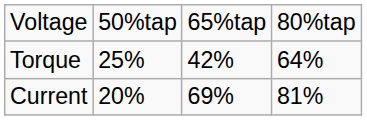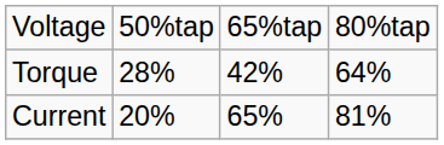Torque | column 2: 25% -> 28%
Current | column 3: 69% -> 65%
